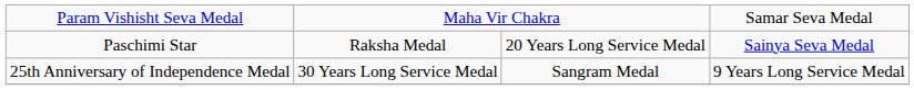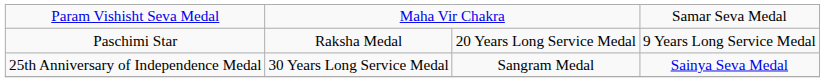Paschimi Star | column 4: Sainya Seva Medal -> 9 Years Long Service Medal
25th Anniversary of Independence Medal | column 4: 9 Years Long Service Medal -> Sainya Seva Medal
